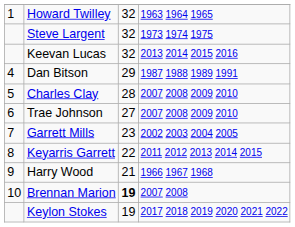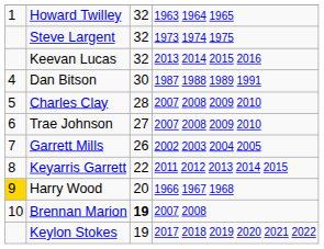Dan Bitson | column 3: 29 -> 30
Garrett Mills | column 3: 23 -> 26
Harry Wood | column 1: no background -> gold background
Harry Wood | column 3: 21 -> 20
